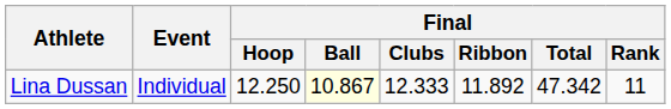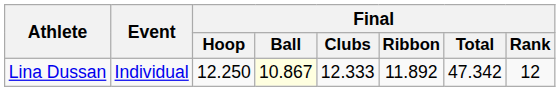Lina Dussan | Final / Rank: 11 -> 12
